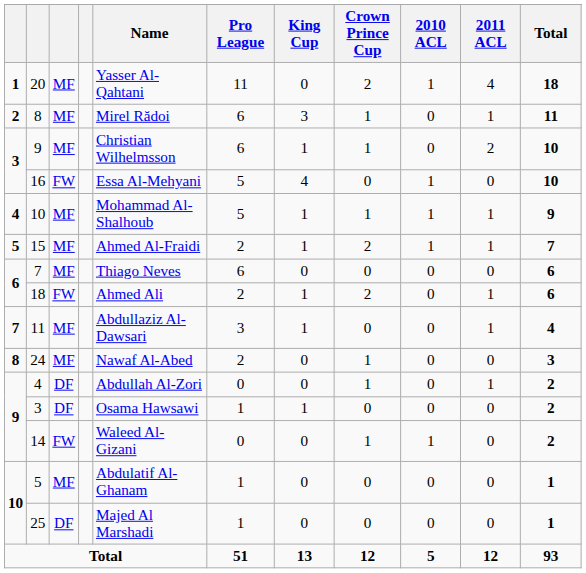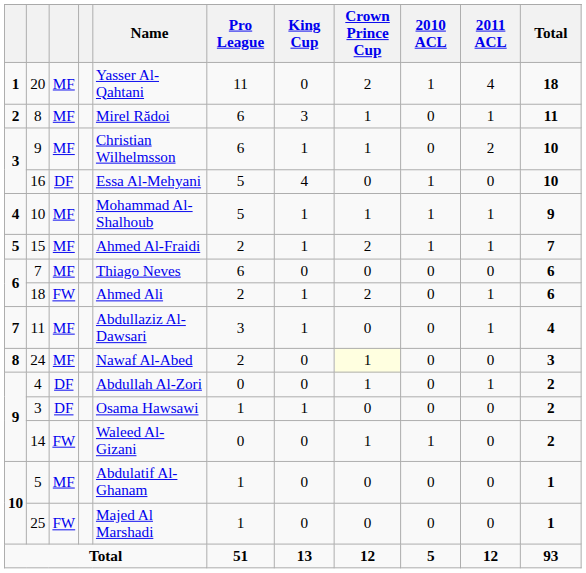16 | column 3: FW -> DF
24 | Crown Prince Cup: no background -> lightyellow background
25 | column 3: DF -> FW
